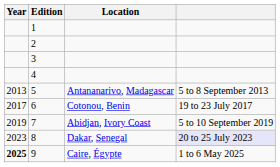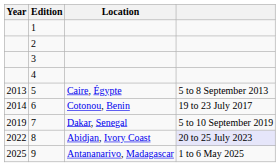5 | Location: Antananarivo, Madagascar -> Caire, Égypte
6 | Year: 2017 -> 2014
7 | Location: Abidjan, Ivory Coast -> Dakar, Senegal
8 | Year: 2023 -> 2022
8 | Location: Dakar, Senegal -> Abidjan, Ivory Coast
9 | Year: bold -> normal
9 | Location: Caire, Égypte -> Antananarivo, Madagascar
